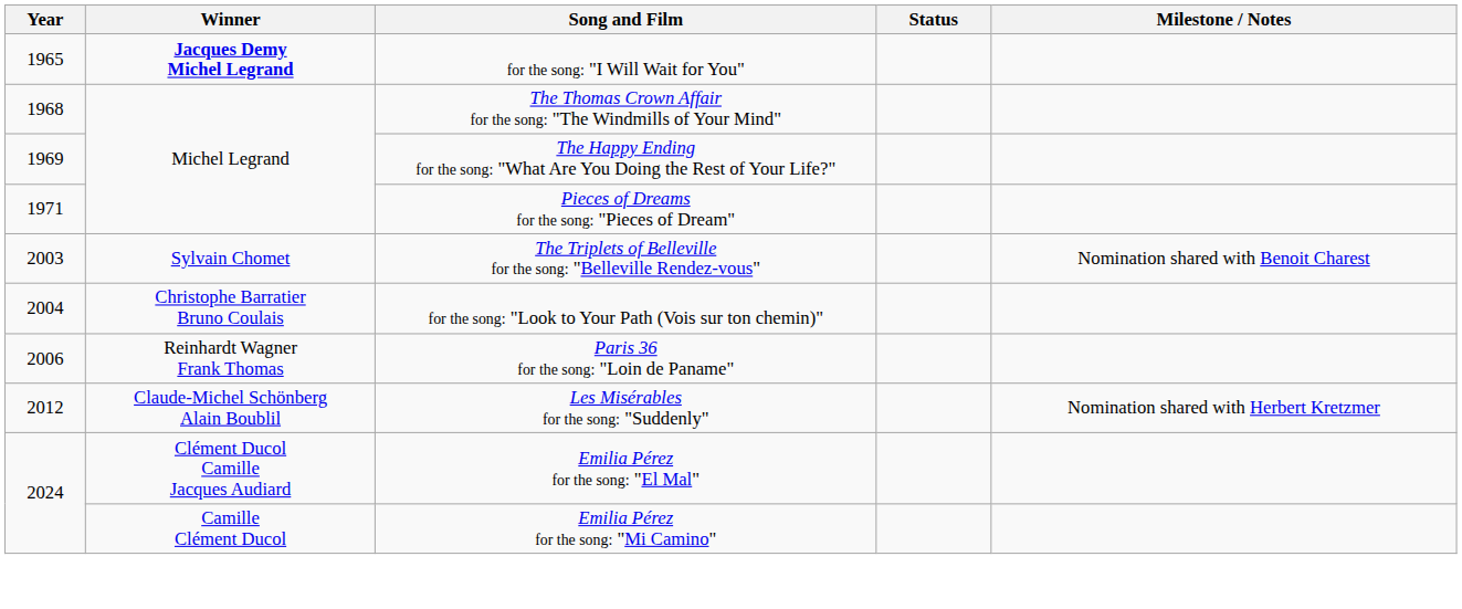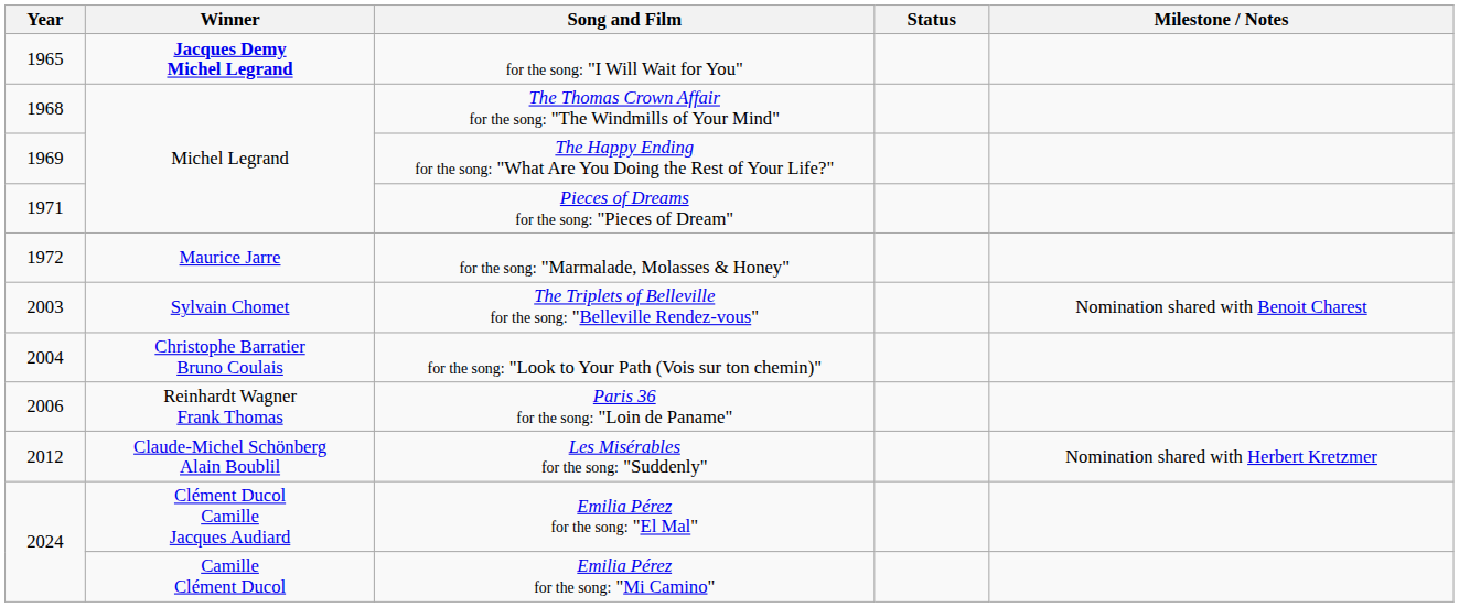+ row: 1972 | Maurice Jarre | for the song: "Marmalade, Molasses & Honey"
